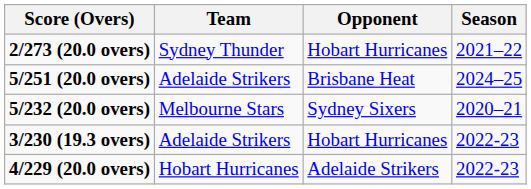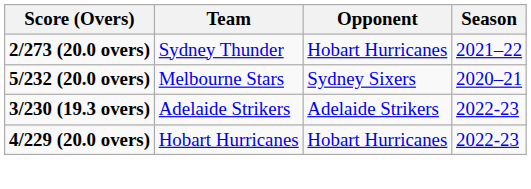- row: 5/251 (20.0 overs) | Adelaide Strikers | Brisbane Heat | 2024–25
3/230 (19.3 overs) | Opponent: Hobart Hurricanes -> Adelaide Strikers
4/229 (20.0 overs) | Opponent: Adelaide Strikers -> Hobart Hurricanes
